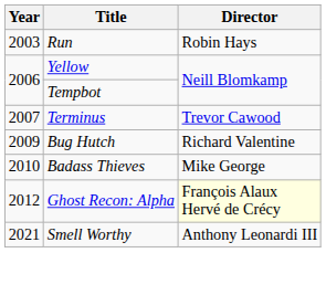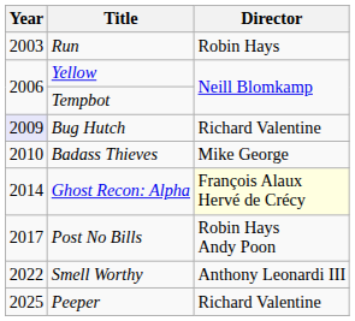- row: 2007 | Terminus | Trevor Cawood
Bug Hutch | Year: no background -> lavender background
Ghost Recon: Alpha | Year: 2012 -> 2014
+ row: 2017 | Post No Bills | Robin Hays Andy Poon
Smell Worthy | Year: 2021 -> 2022
+ row: 2025 | Peeper | Richard Valentine
